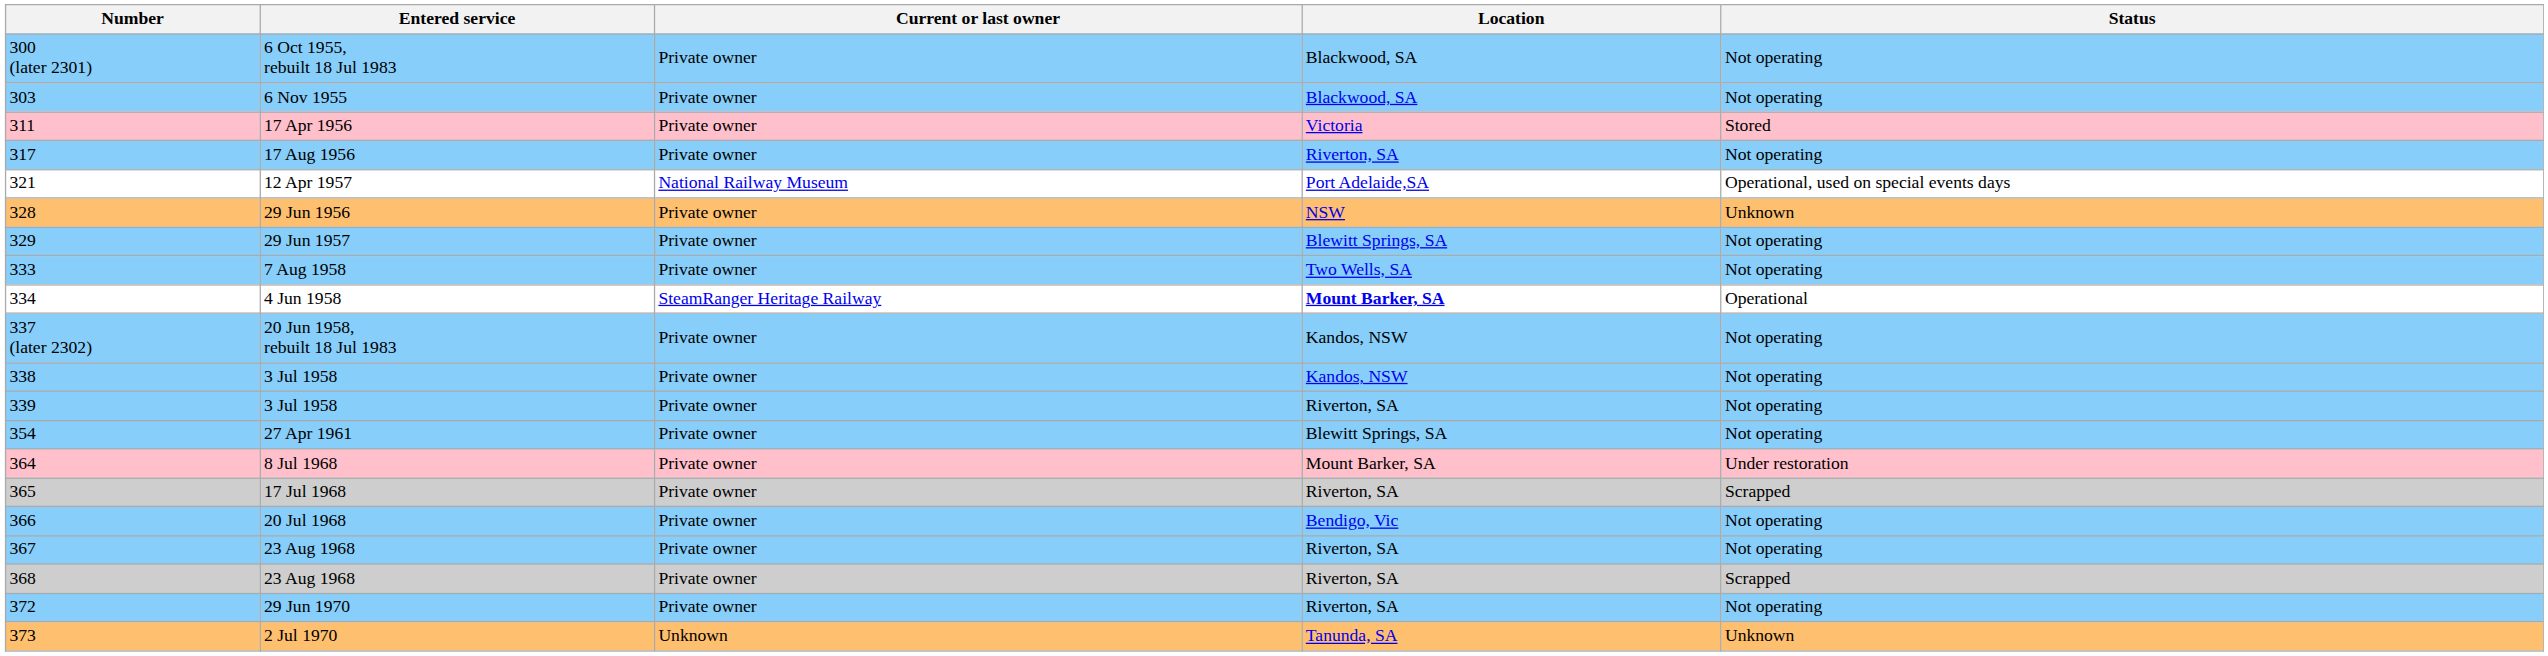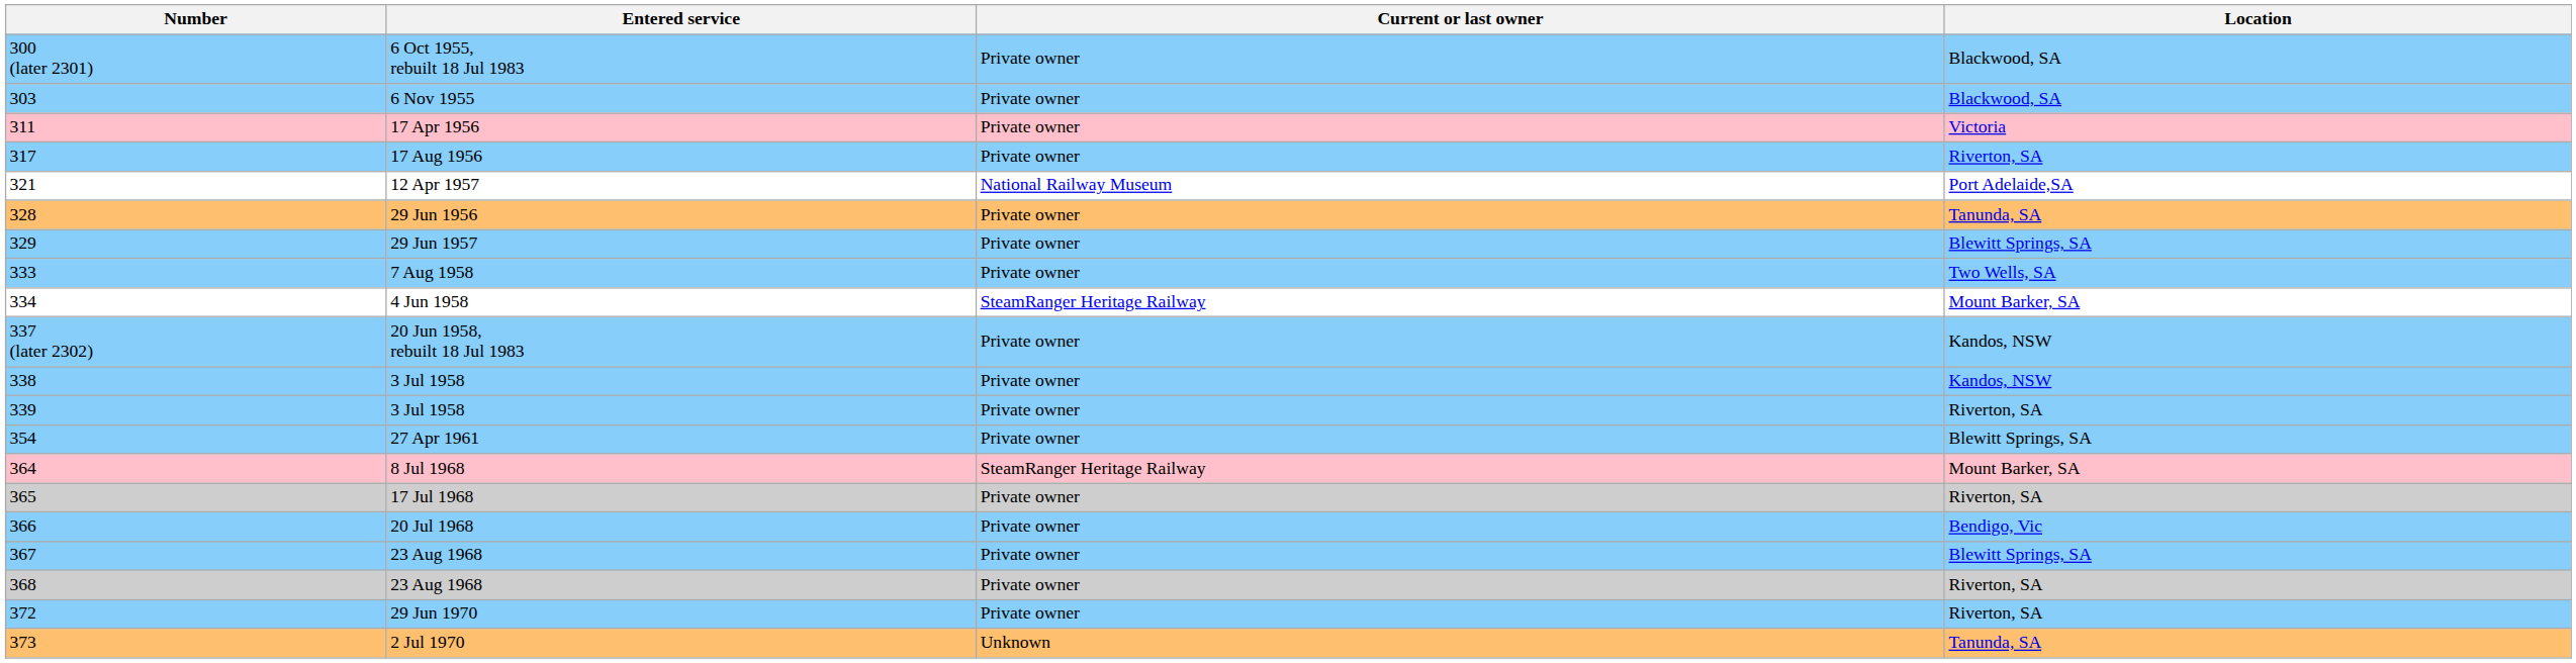- column: Status | Not operating | Not operating | Stored | Not operating | Operational, used on special events days | Unknown | Not operating | Not operating | Operational | Not operating | Not operating | Not operating | Not operating | Under restoration | Scrapped | Not operating | Not operating | Scrapped | Not operating | Unknown
29 Jun 1956 | Location: NSW -> Tanunda, SA
4 Jun 1958 | Location: bold -> normal
8 Jul 1968 | Current or last owner: Private owner -> SteamRanger Heritage Railway
367 / 23 Aug 1968 | Location: Riverton, SA -> Blewitt Springs, SA
